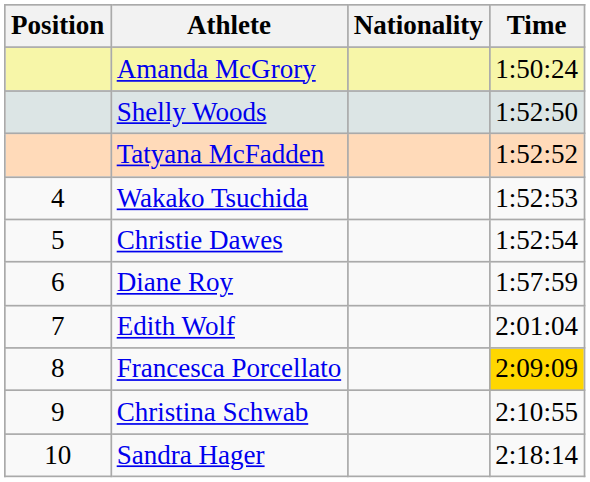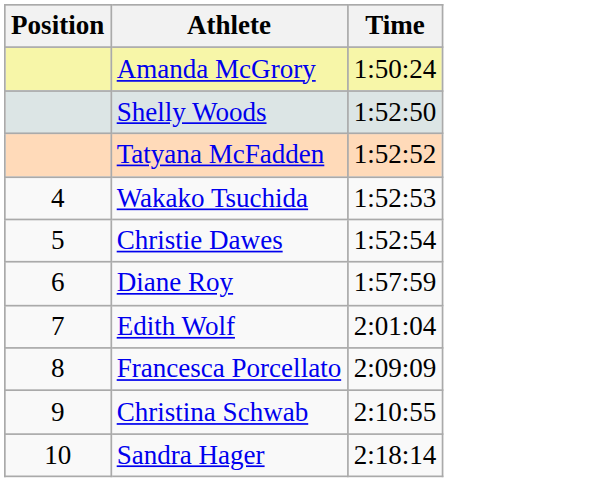- column: Nationality
Francesca Porcellato | Time: gold background -> no background
